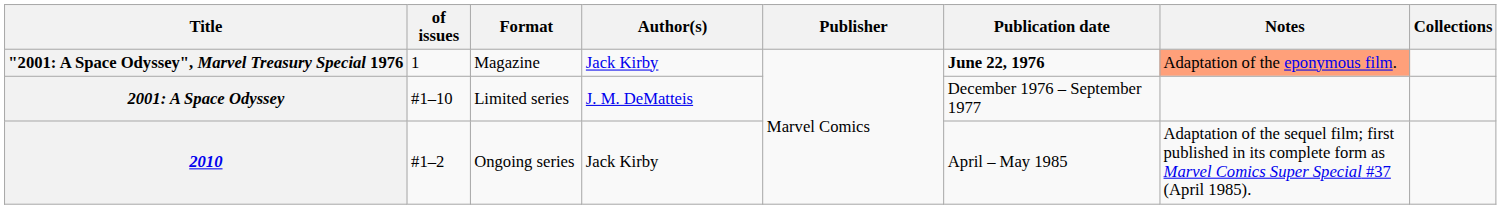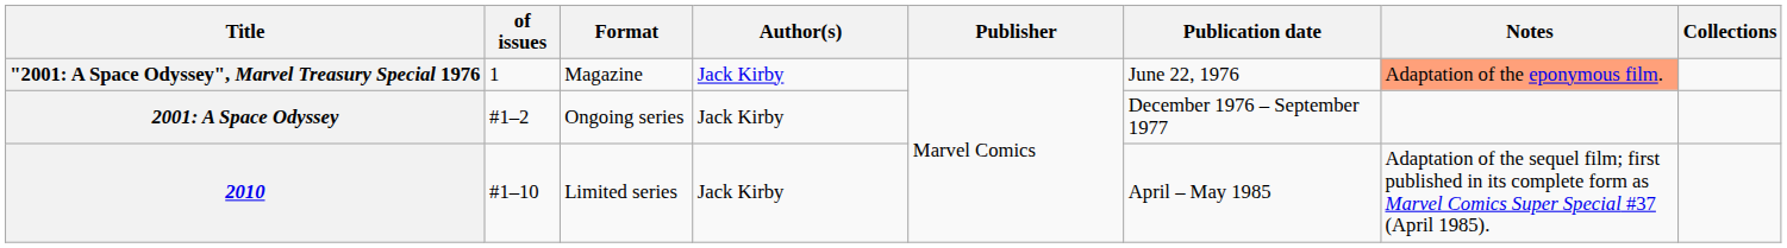"2001: A Space Odyssey", Marvel Treasury Special 1976 | Publication date: bold -> normal
2001: A Space Odyssey | of issues: #1–10 -> #1–2
2001: A Space Odyssey | Format: Limited series -> Ongoing series
2001: A Space Odyssey | Author(s): J. M. DeMatteis -> Jack Kirby
2010 | of issues: #1–2 -> #1–10
2010 | Format: Ongoing series -> Limited series
